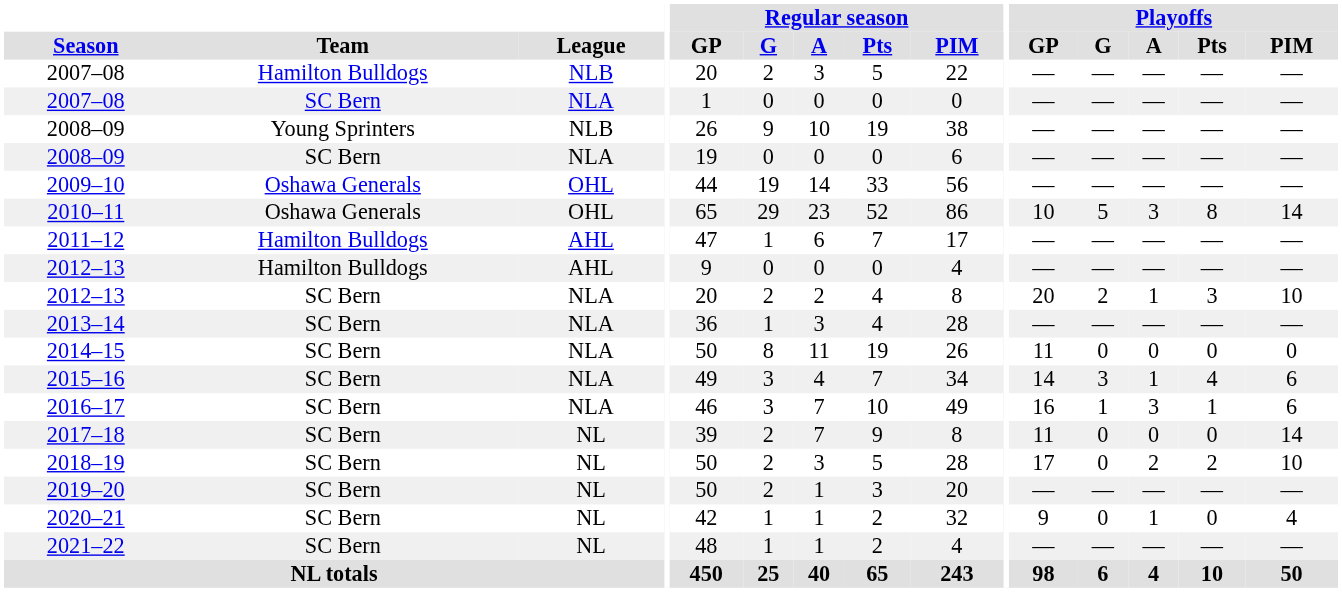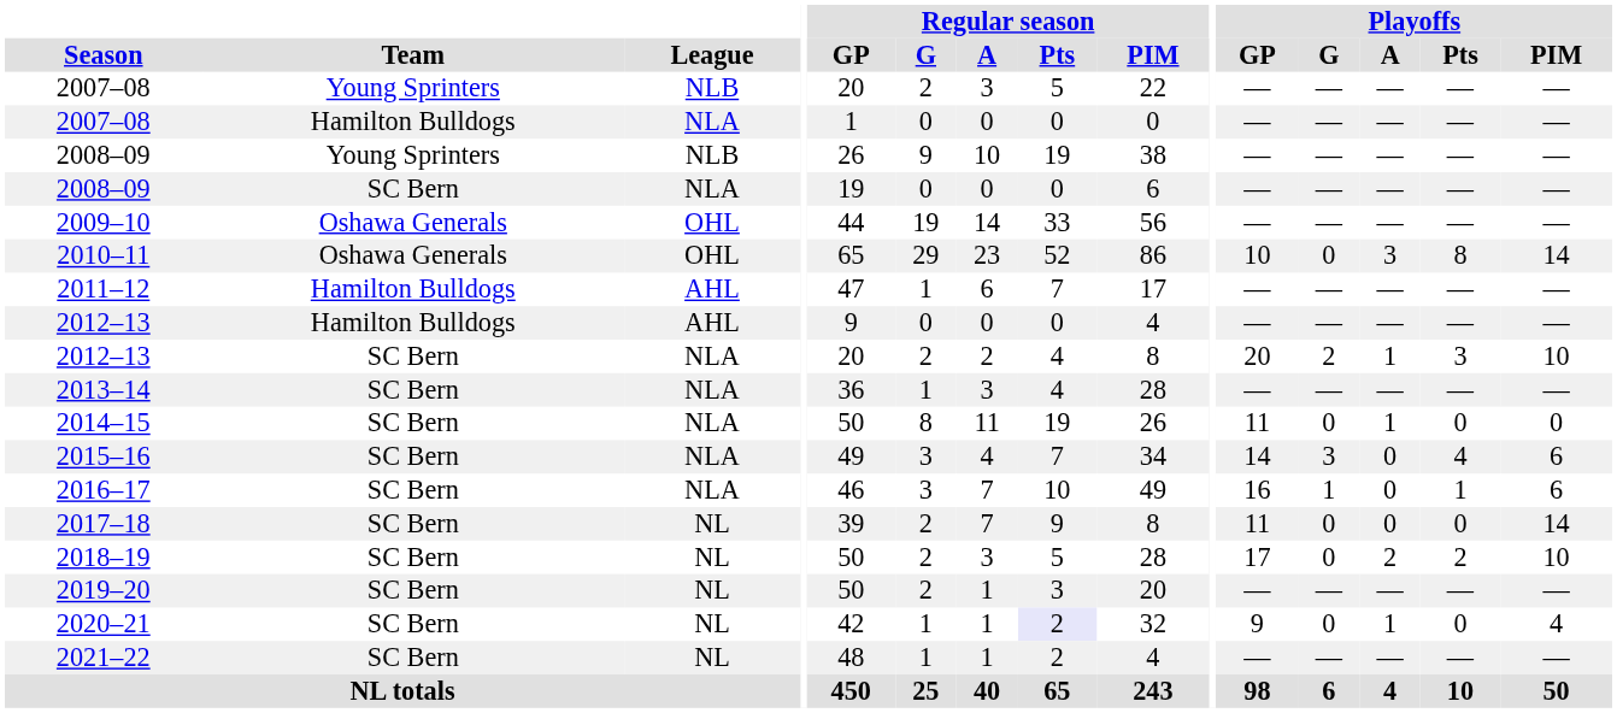2007–08 / NLB | Team: Hamilton Bulldogs -> Young Sprinters
2007–08 / NLA | Team: SC Bern -> Hamilton Bulldogs
2010–11 | Playoffs / G: 5 -> 0
2014–15 | Playoffs / A: 0 -> 1
2015–16 | Playoffs / A: 1 -> 0
2016–17 | Playoffs / A: 3 -> 0
2020–21 | Regular season / Pts: no background -> lavender background
